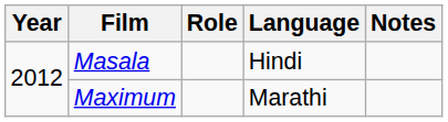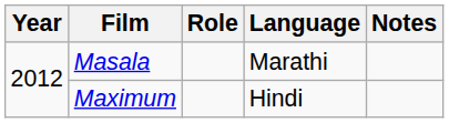Masala | Language: Hindi -> Marathi
Maximum | Language: Marathi -> Hindi
